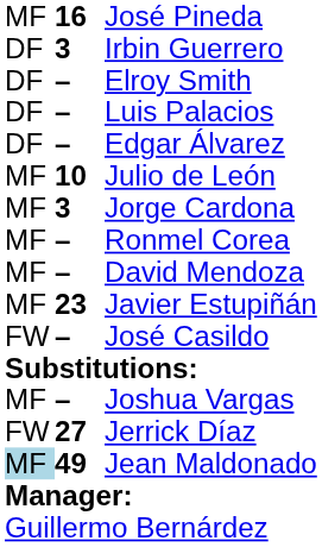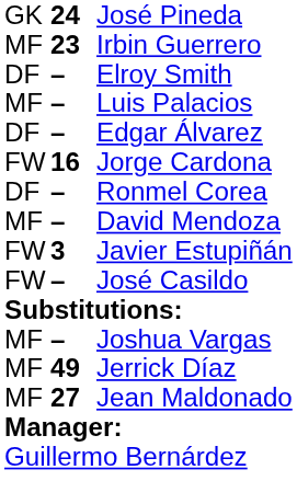José Pineda | column 1: MF -> GK
José Pineda | column 2: 16 -> 24
Irbin Guerrero | column 1: DF -> MF
Irbin Guerrero | column 2: 3 -> 23
Luis Palacios | column 1: DF -> MF
- row: MF | 10 | Julio de León
Jorge Cardona | column 1: MF -> FW
Jorge Cardona | column 2: 3 -> 16
Ronmel Corea | column 1: MF -> DF
Javier Estupiñán | column 1: MF -> FW
Javier Estupiñán | column 2: 23 -> 3
Jerrick Díaz | column 1: FW -> MF
Jerrick Díaz | column 2: 27 -> 49
Jean Maldonado | column 1: lightblue background -> no background
Jean Maldonado | column 2: 49 -> 27
